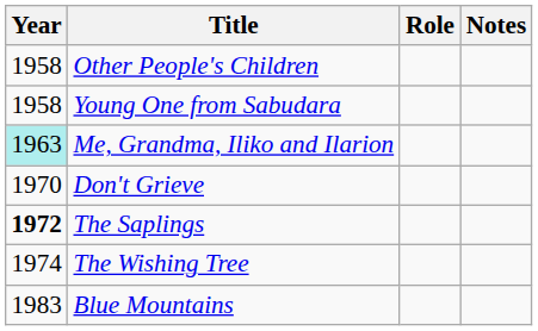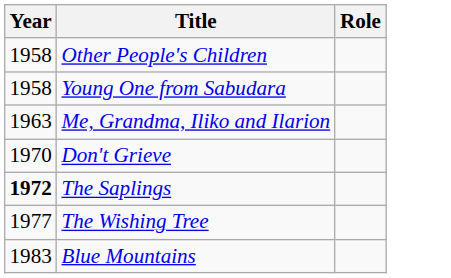- column: Notes
Me, Grandma, Iliko and Ilarion | Year: paleturquoise background -> no background
The Wishing Tree | Year: 1974 -> 1977
